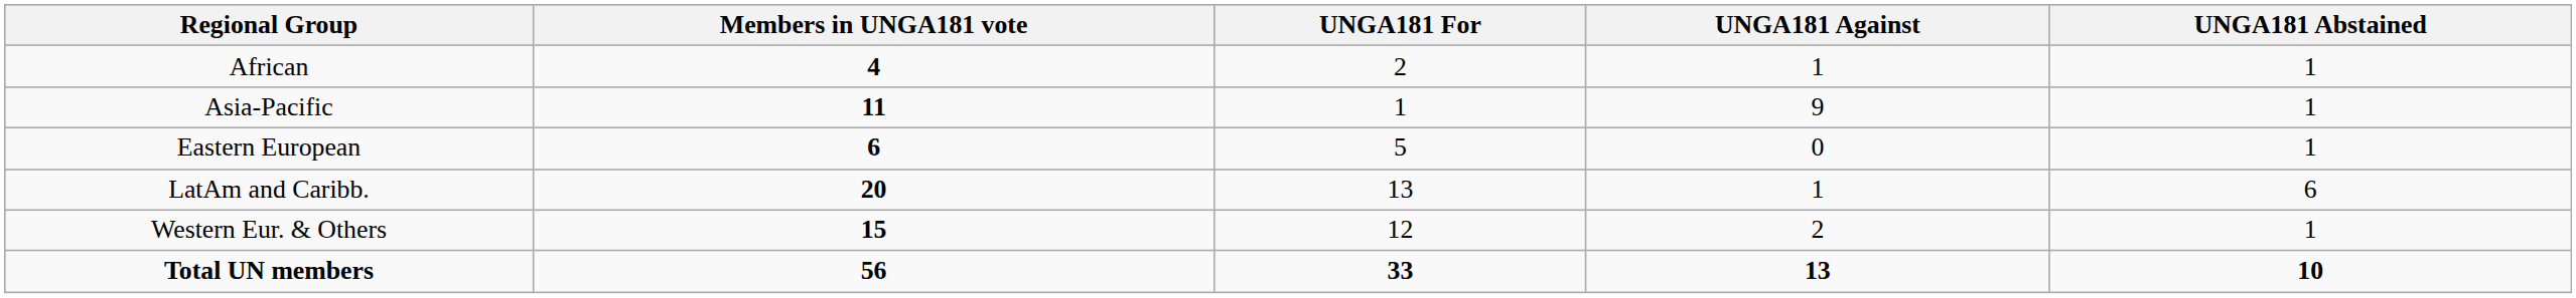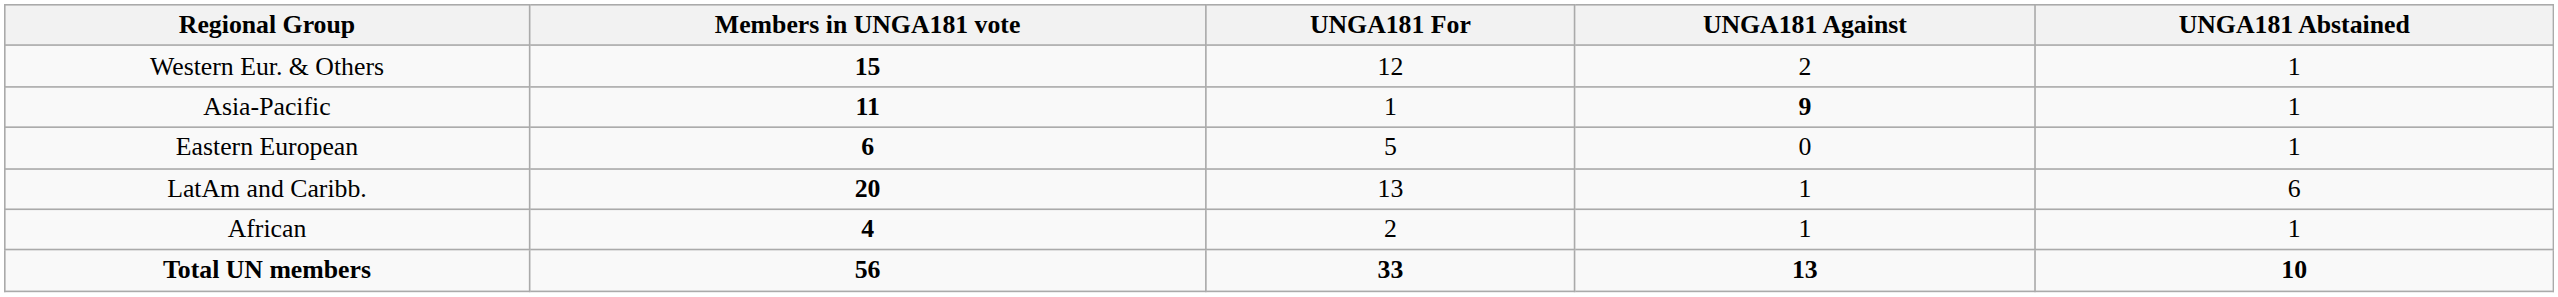rows swapped: African <-> Western Eur. & Others
Asia-Pacific | UNGA181 Against: normal -> bold
